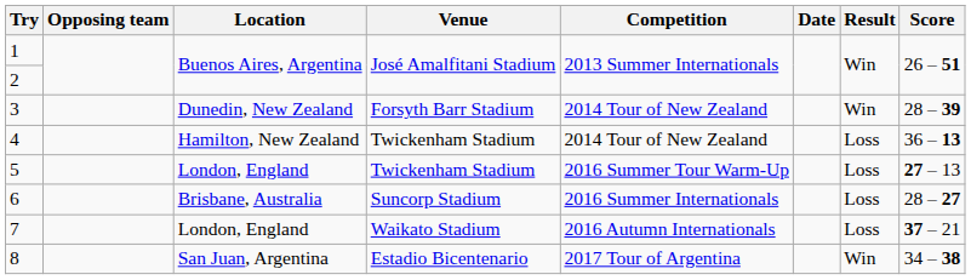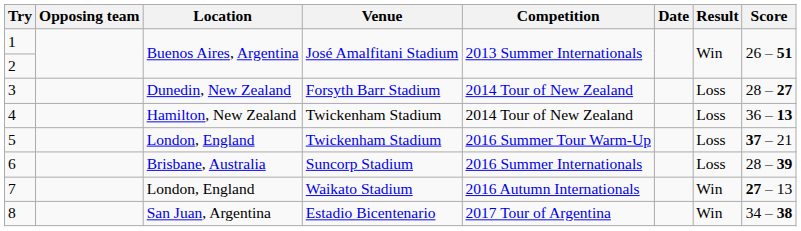3 | Result: Win -> Loss
3 | Score: 28 – 39 -> 28 – 27
5 | Score: 27 – 13 -> 37 – 21
6 | Score: 28 – 27 -> 28 – 39
7 | Result: Loss -> Win
7 | Score: 37 – 21 -> 27 – 13
